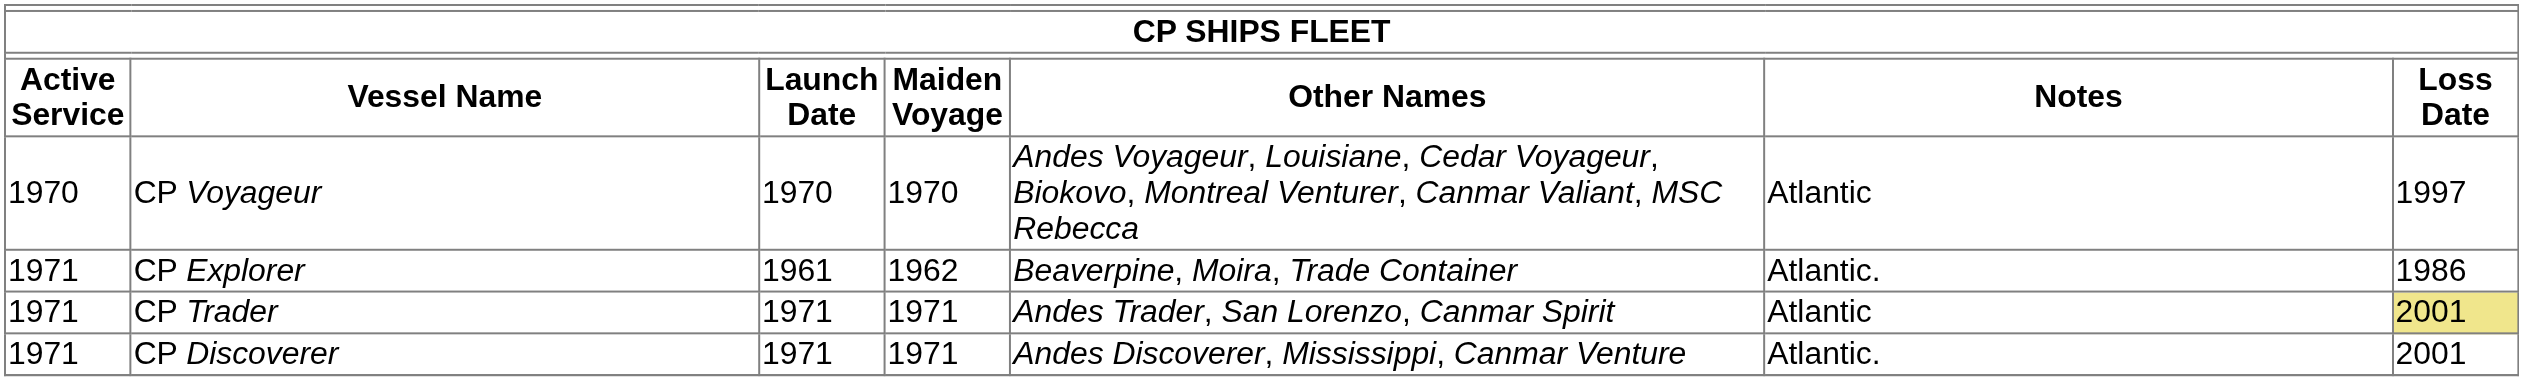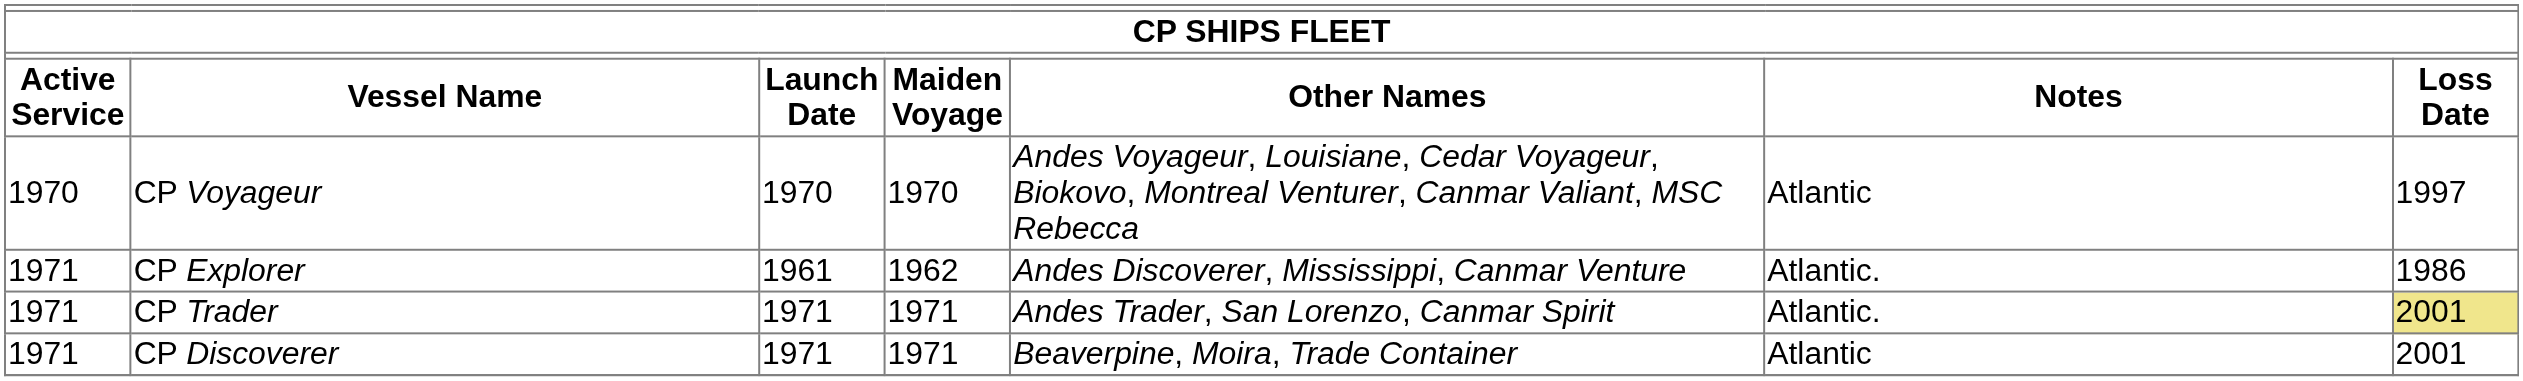CP Explorer | Other Names: Beaverpine, Moira, Trade Container -> Andes Discoverer, Mississippi, Canmar Venture
CP Trader | Notes: Atlantic -> Atlantic.
CP Discoverer | Other Names: Andes Discoverer, Mississippi, Canmar Venture -> Beaverpine, Moira, Trade Container
CP Discoverer | Notes: Atlantic. -> Atlantic
